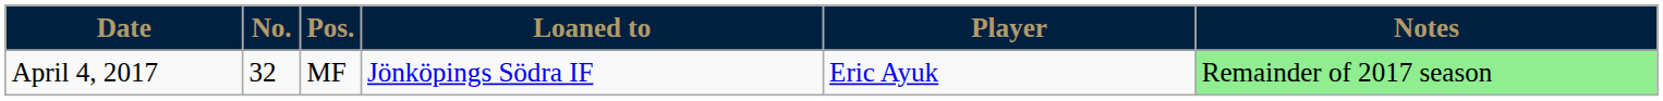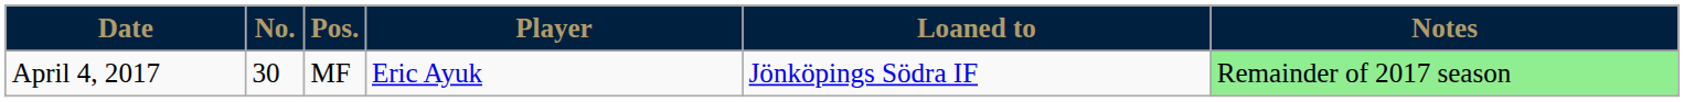columns swapped: Player <-> Loaned to
April 4, 2017 | No.: 32 -> 30
